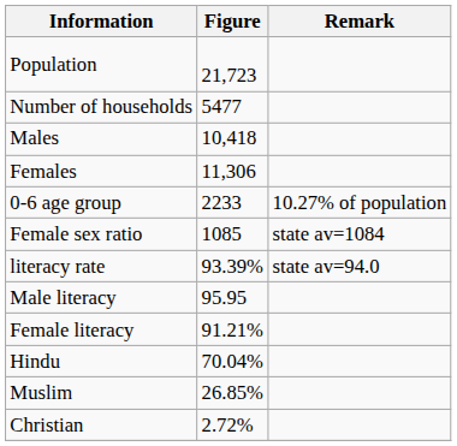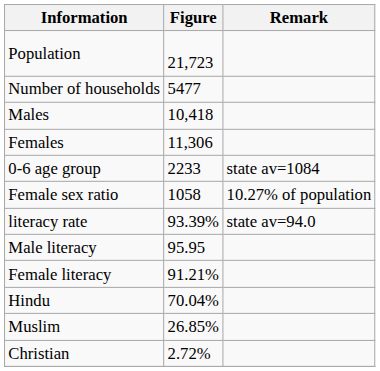0-6 age group | Remark: 10.27% of population -> state av=1084
Female sex ratio | Figure: 1085 -> 1058
Female sex ratio | Remark: state av=1084 -> 10.27% of population
